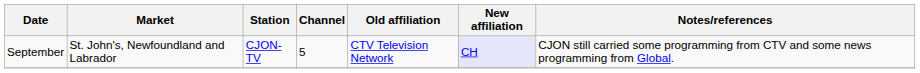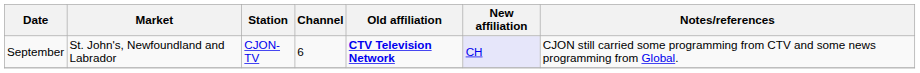September | Channel: 5 -> 6
September | Old affiliation: normal -> bold
